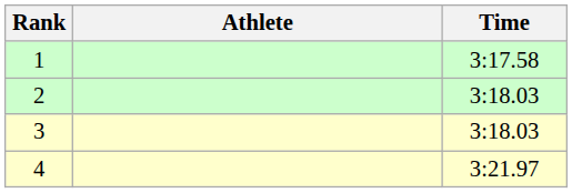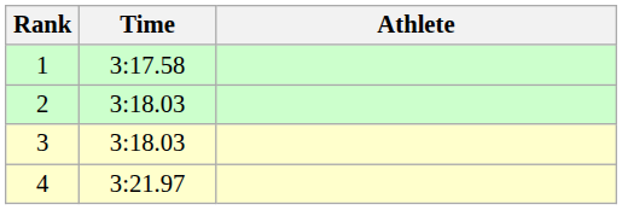columns swapped: Athlete <-> Time
